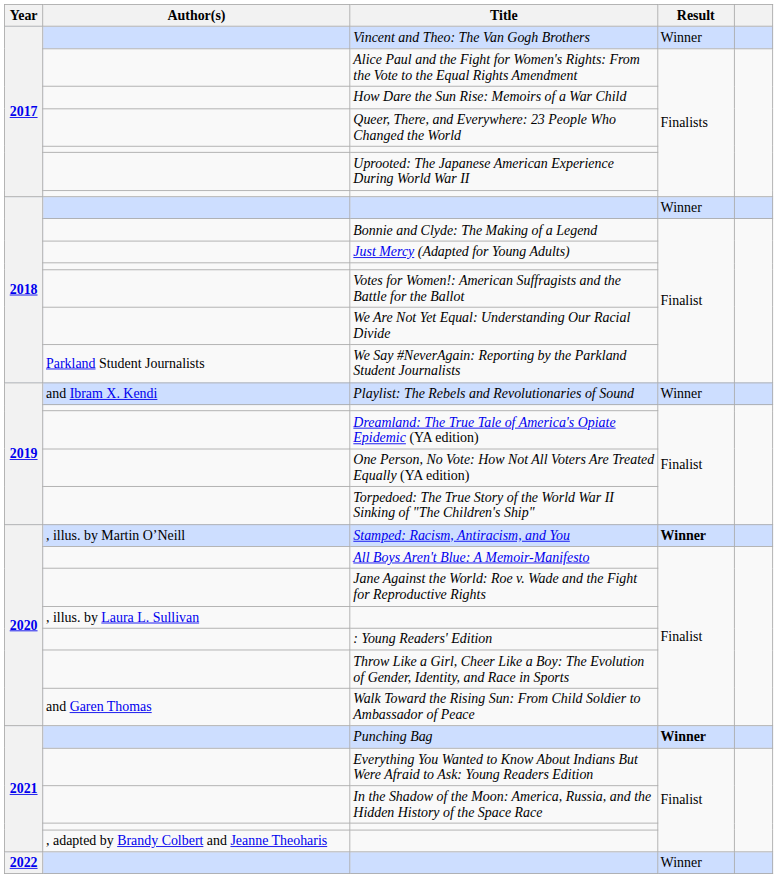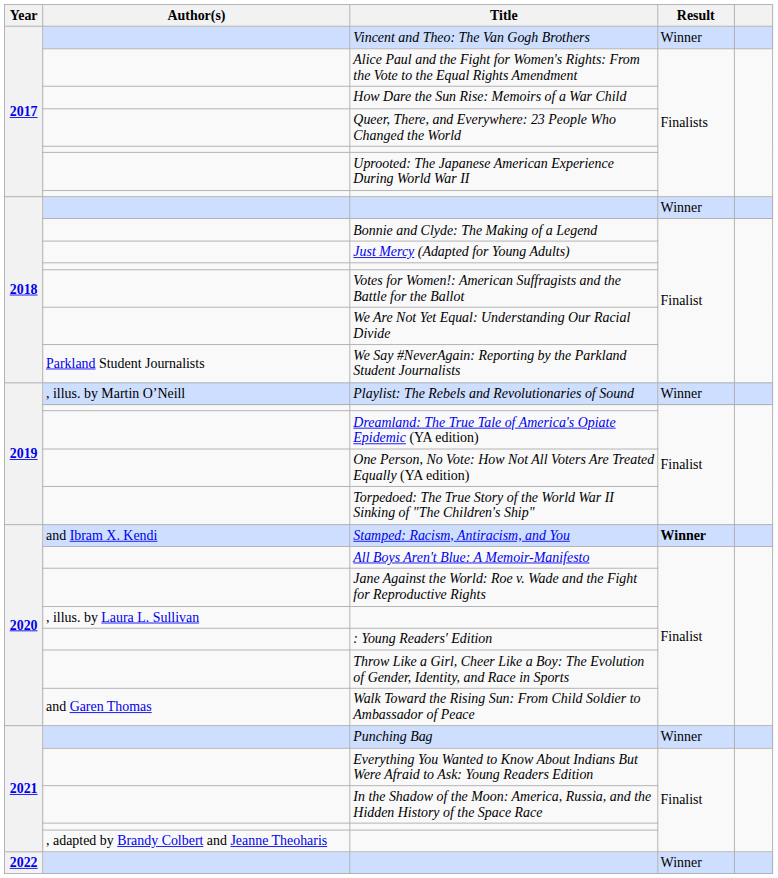Playlist: The Rebels and Revolutionaries of Sound | Author(s): and Ibram X. Kendi -> , illus. by Martin O’Neill
Stamped: Racism, Antiracism, and You | Author(s): , illus. by Martin O’Neill -> and Ibram X. Kendi
Punching Bag | Result: bold -> normal
